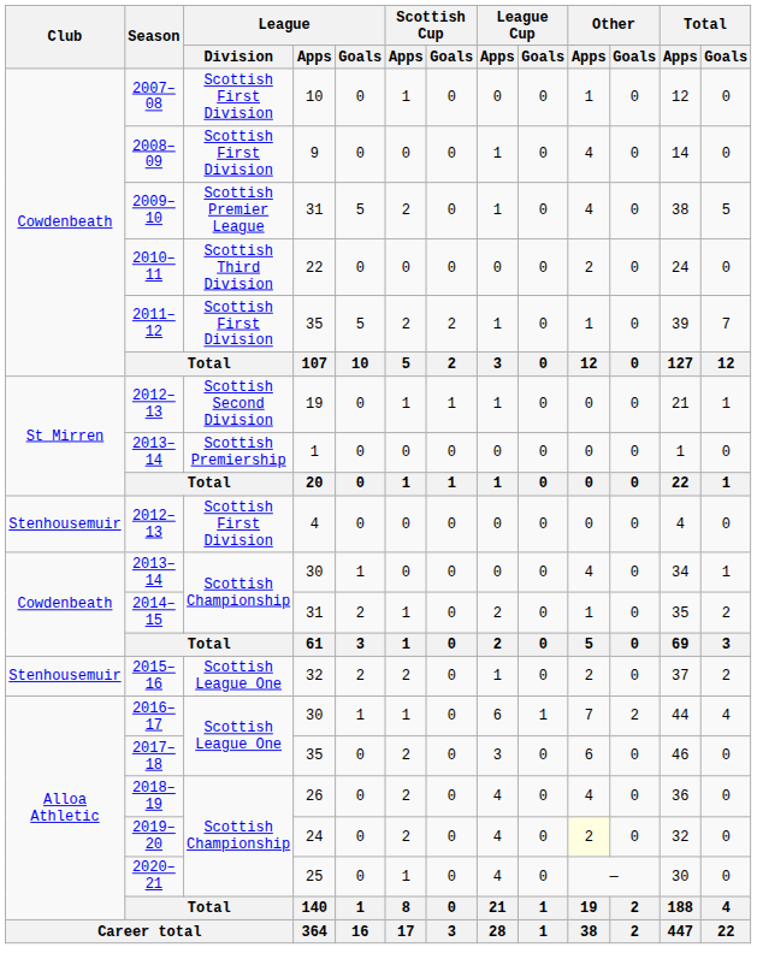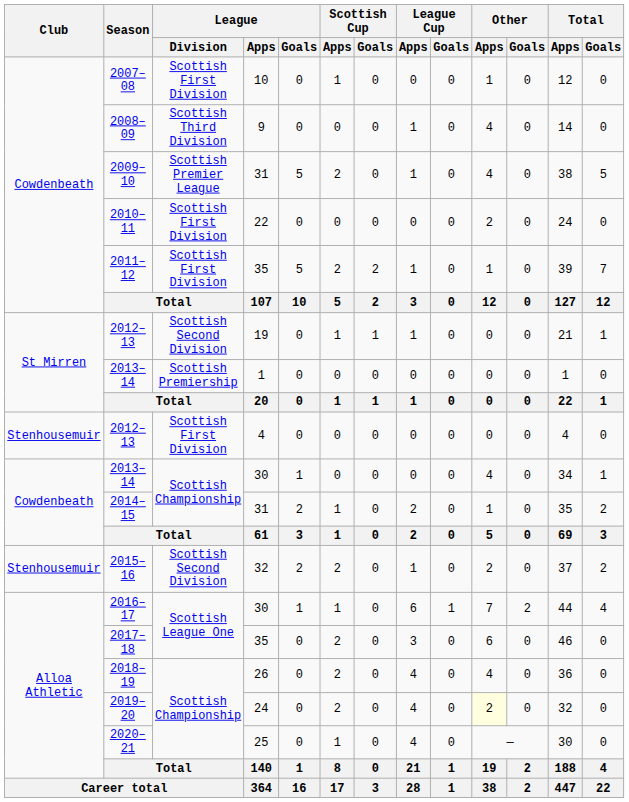2008–09 | League / Division: Scottish First Division -> Scottish Third Division
2010–11 | League / Division: Scottish Third Division -> Scottish First Division
2015–16 | League / Division: Scottish League One -> Scottish Second Division
